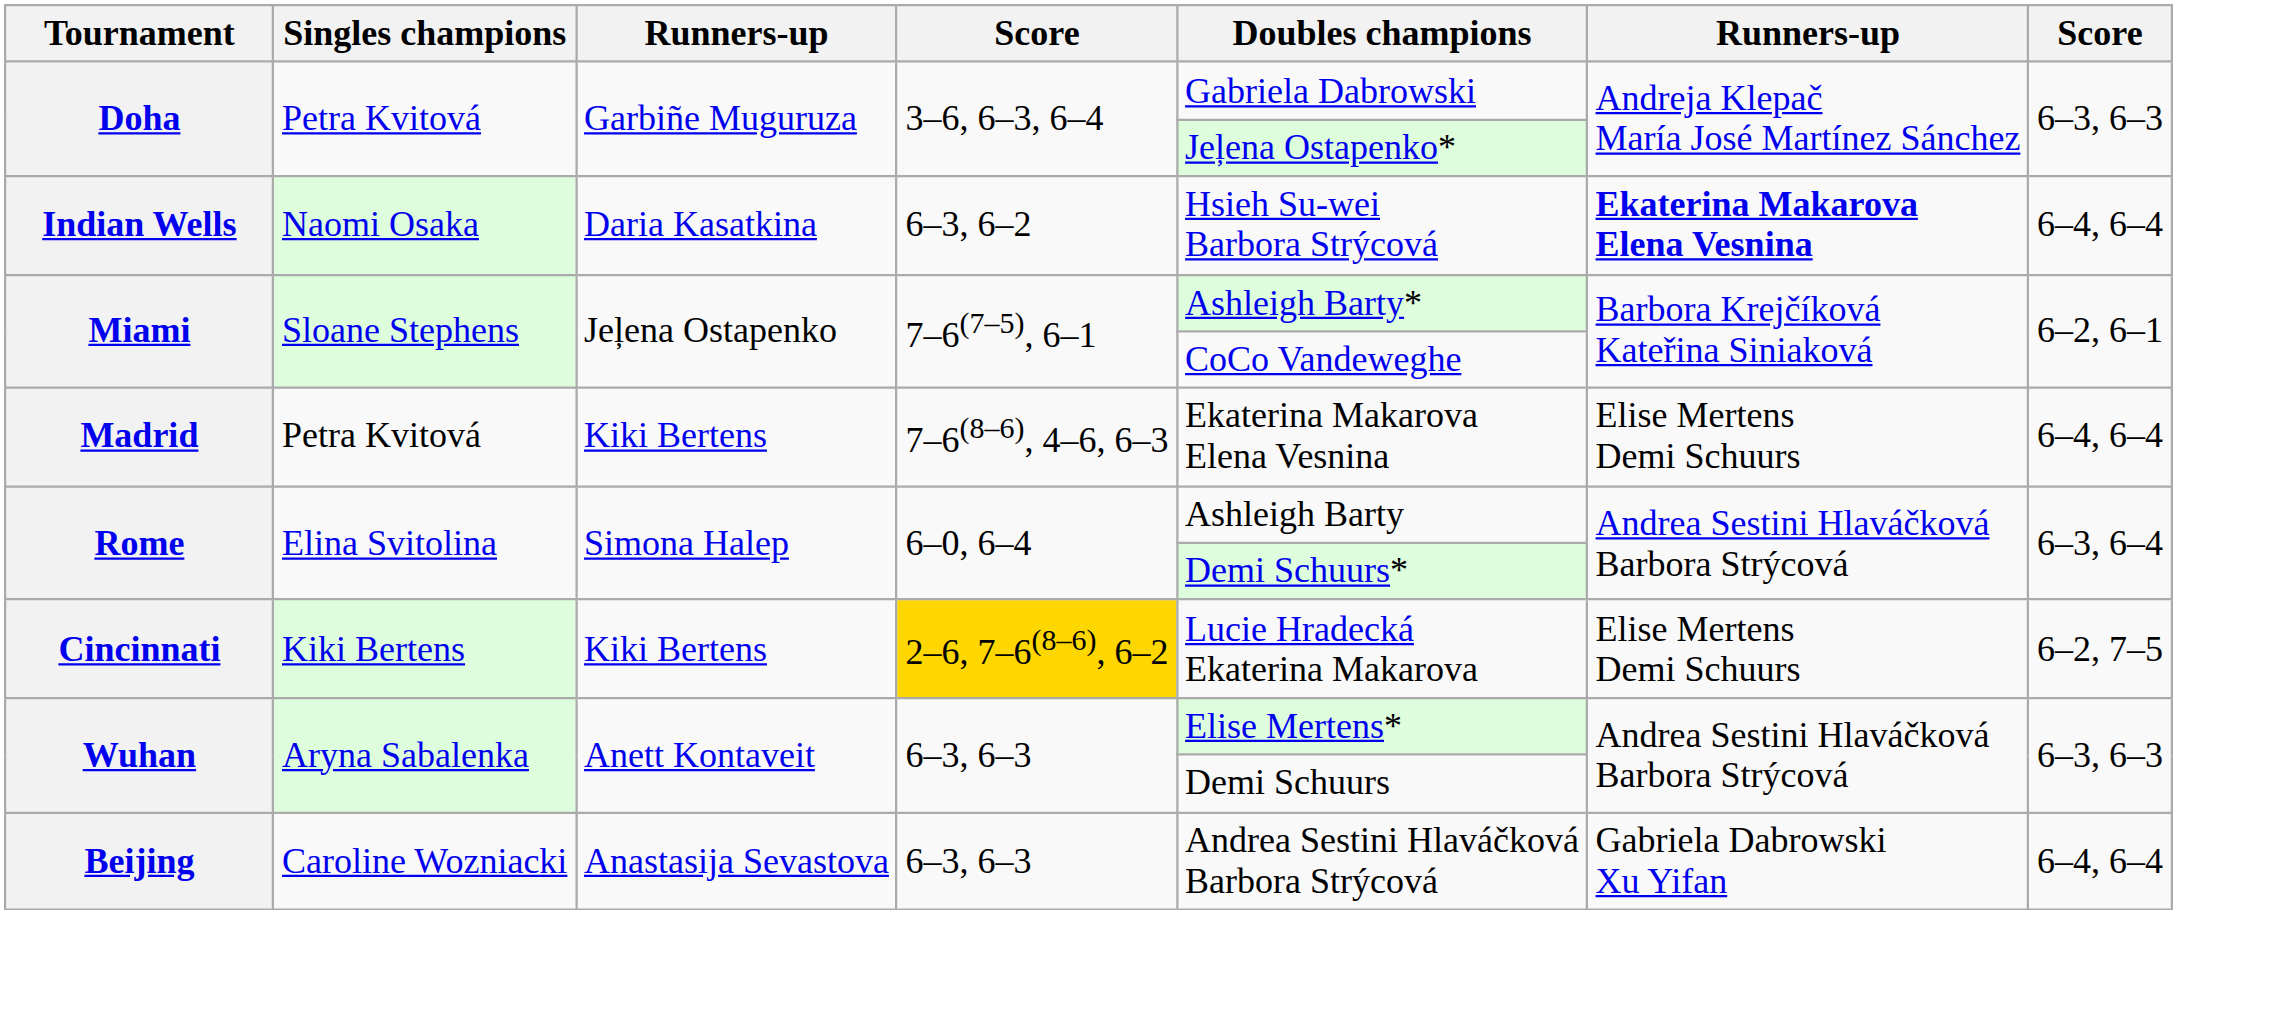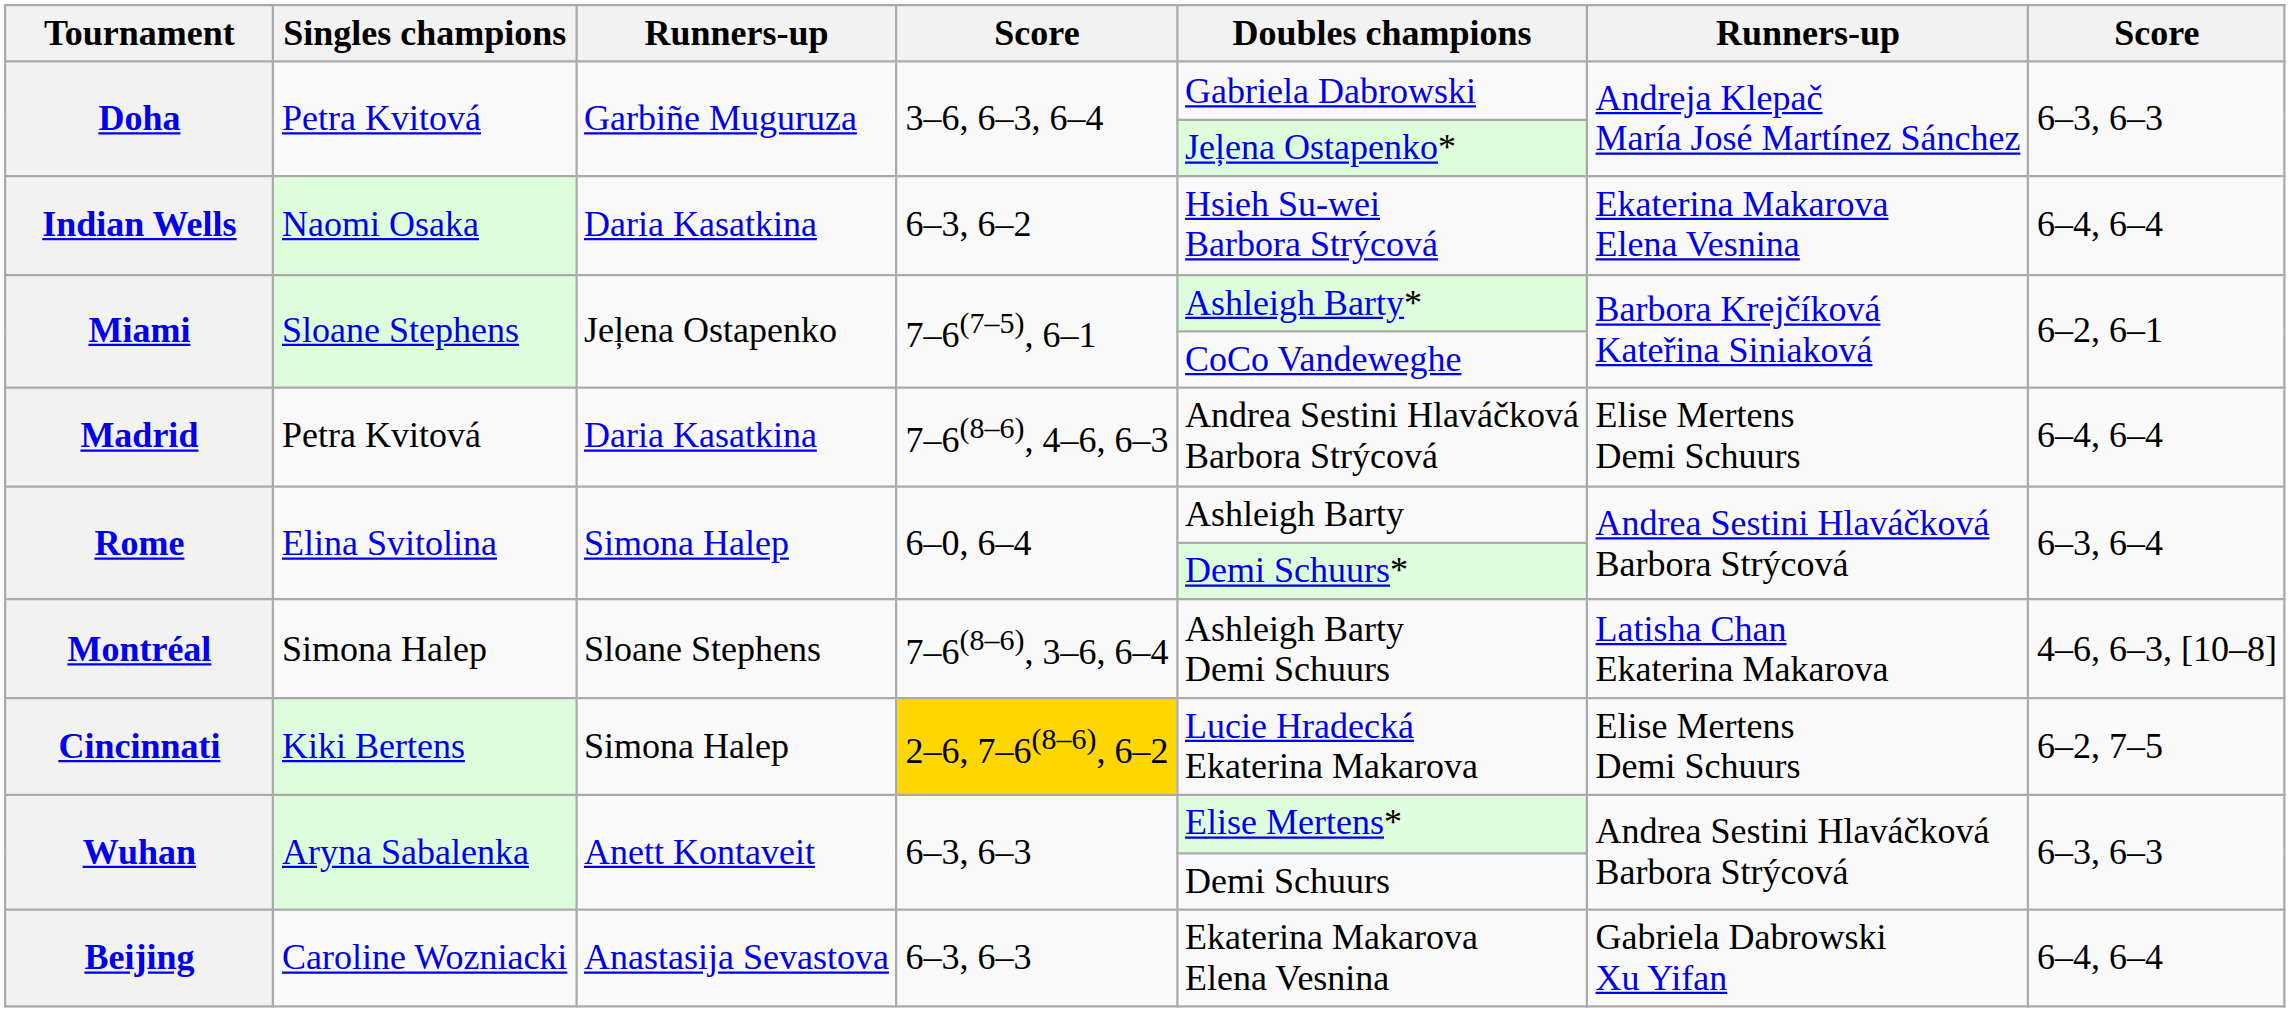Indian Wells | column 6: bold -> normal
Madrid | column 3: Kiki Bertens -> Daria Kasatkina
Madrid | Doubles champions: Ekaterina Makarova Elena Vesnina -> Andrea Sestini Hlaváčková Barbora Strýcová
+ row: Montréal | Simona Halep | Sloane Stephens | 7–6(8–6), 3–6, 6–4 | Ashleigh Barty Demi Schuurs | Latisha Chan Ekaterina Makarova | 4–6, 6–3, [10–8]
Cincinnati | column 3: Kiki Bertens -> Simona Halep
Beijing | Doubles champions: Andrea Sestini Hlaváčková Barbora Strýcová -> Ekaterina Makarova Elena Vesnina
